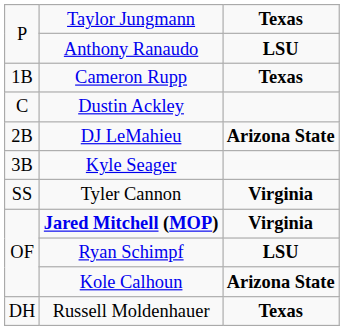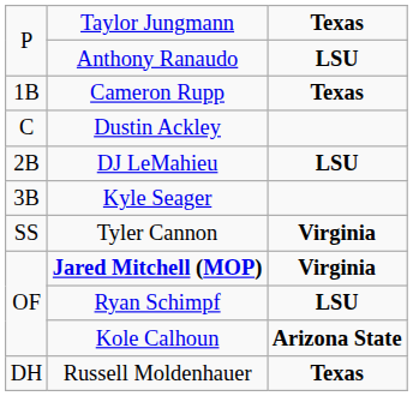DJ LeMahieu | column 3: Arizona State -> LSU
